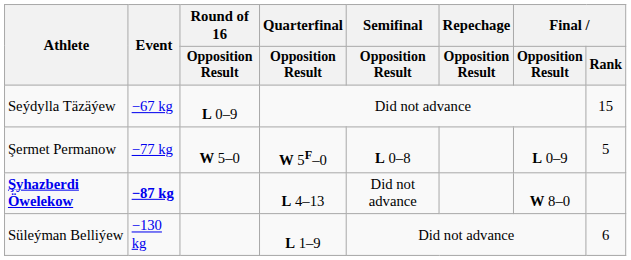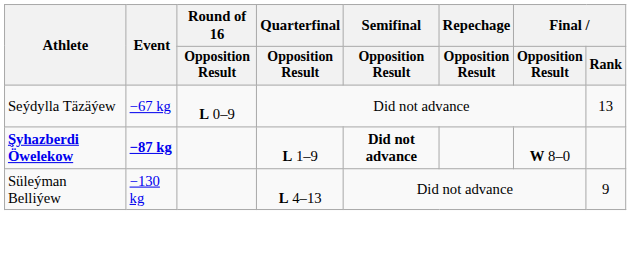Seýdylla Täzäýew | Final / Rank: 15 -> 13
- row: Şermet Permanow | −77 kg | W 5–0 | W 5F–0 | L 0–8 | L 0–9 | 5
Şyhazberdi Öwelekow | Quarterfinal / Opposition Result: L 4–13 -> L 1–9
Şyhazberdi Öwelekow | Semifinal / Opposition Result: normal -> bold
Süleýman Belliýew | Quarterfinal / Opposition Result: L 1–9 -> L 4–13
Süleýman Belliýew | Final / Rank: 6 -> 9
